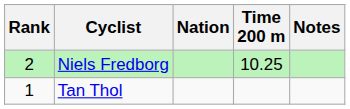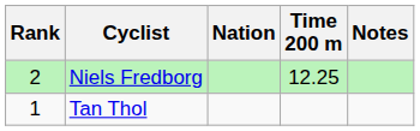Niels Fredborg | Time 200 m: 10.25 -> 12.25
